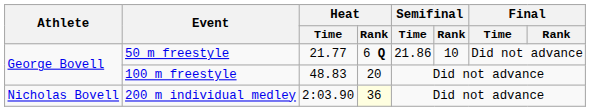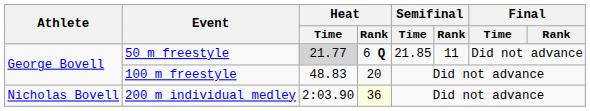50 m freestyle | Heat / Time: no background -> lightgrey background
50 m freestyle | Semifinal / Time: 21.86 -> 21.85
50 m freestyle | Semifinal / Rank: 10 -> 11
